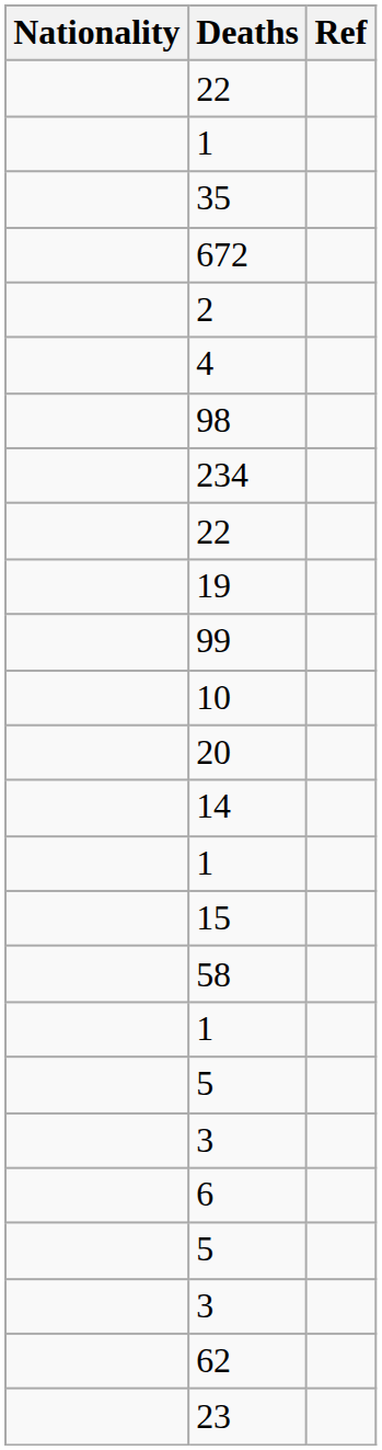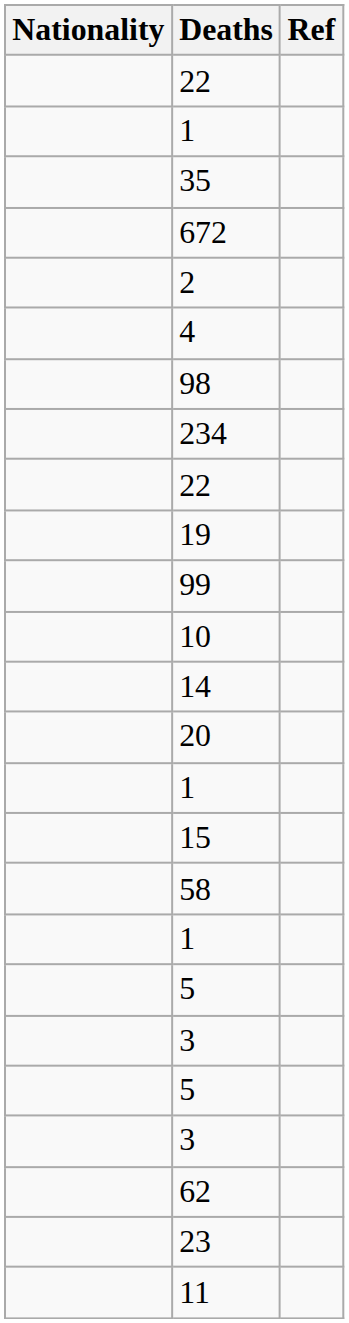rows swapped: 14 <-> 20
- row: 6
+ row: 11
